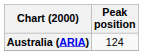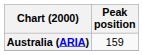Australia (ARIA) | Peak position: 124 -> 159
